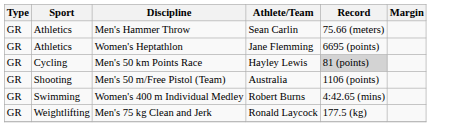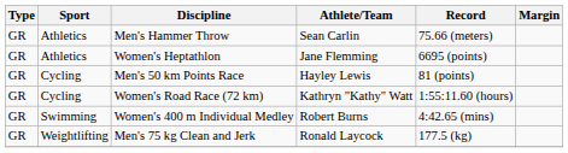Men's 50 km Points Race | Record: lightgrey background -> no background
+ row: GR | Cycling | Women's Road Race (72 km) | Kathryn "Kathy" Watt | 1:55:11.60 (hours)
- row: GR | Shooting | Men's 50 m/Free Pistol (Team) | Australia | 1106 (points)
